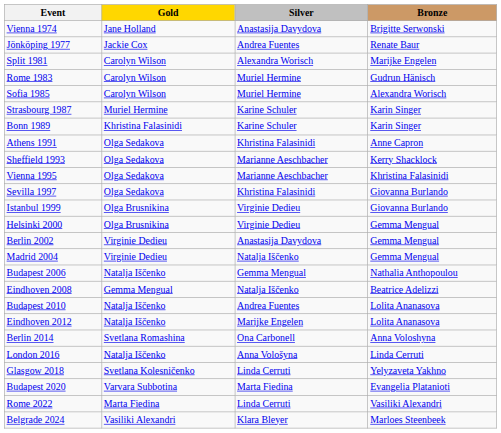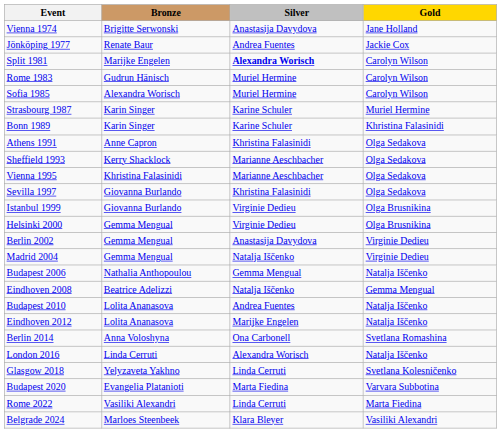columns swapped: Gold <-> Bronze
Split 1981 | Silver: normal -> bold
London 2016 | Silver: Anna Vološyna -> Alexandra Worisch
